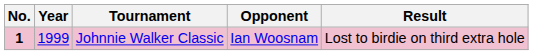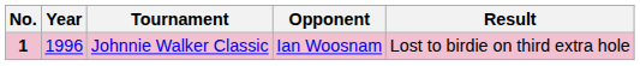Johnnie Walker Classic | Year: 1999 -> 1996
